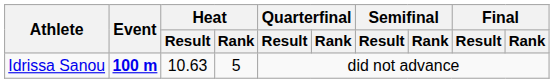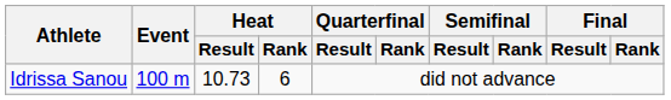Idrissa Sanou | Event: bold -> normal
Idrissa Sanou | Heat / Result: 10.63 -> 10.73
Idrissa Sanou | Heat / Rank: 5 -> 6
